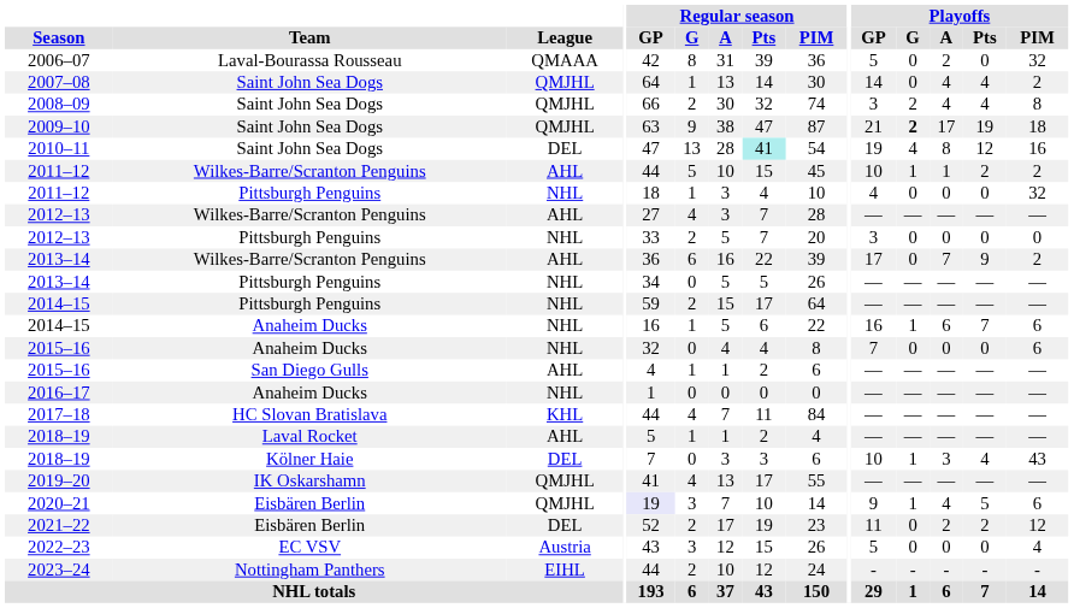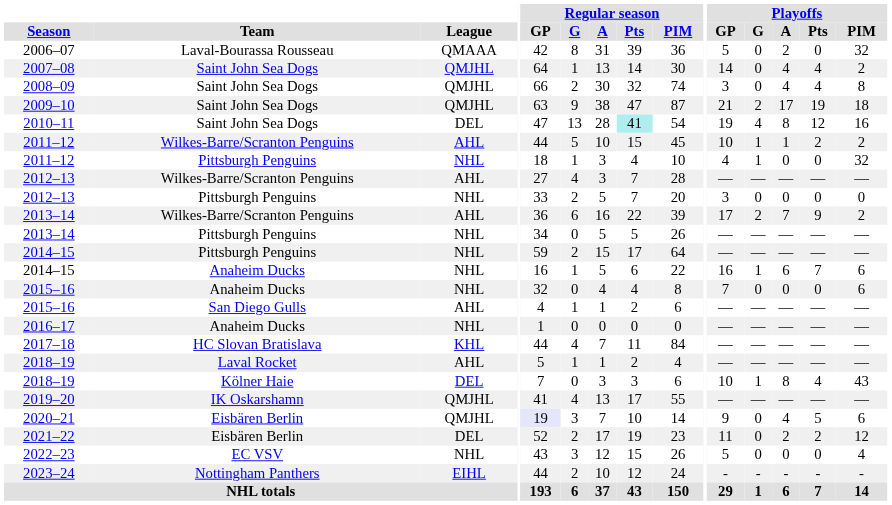2008–09 | Playoffs / G: 2 -> 0
2009–10 | Playoffs / G: bold -> normal
2011–12 / Pittsburgh Penguins | Playoffs / G: 0 -> 1
2013–14 / Wilkes-Barre/Scranton Penguins | Playoffs / G: 0 -> 2
2018–19 / Kölner Haie | Playoffs / A: 3 -> 8
2020–21 | Playoffs / G: 1 -> 0
2022–23 | League: Austria -> NHL
